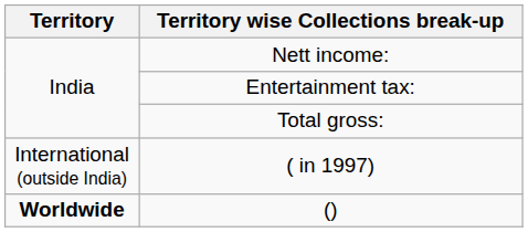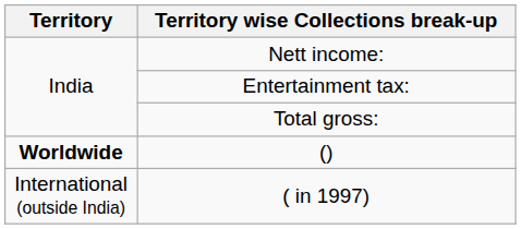rows swapped: ( in 1997) <-> ()
